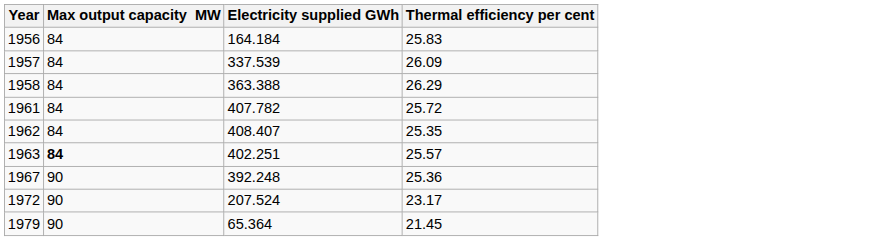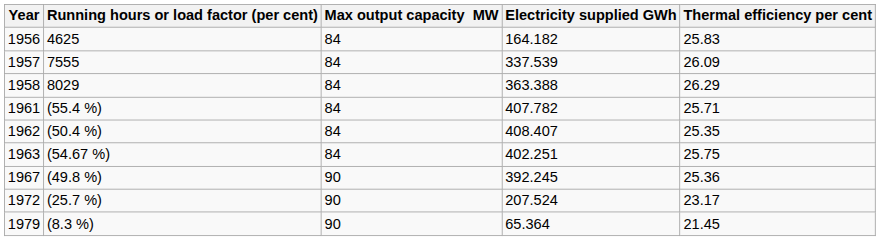+ column: Running hours or load factor (per cent) | 4625 | 7555 | 8029 | (55.4 %) | (50.4 %) | (54.67 %) | (49.8 %) | (25.7 %) | (8.3 %)
1956 | Electricity supplied GWh: 164.184 -> 164.182
1961 | Thermal efficiency per cent: 25.72 -> 25.71
1963 | Max output capacity MW: bold -> normal
1963 | Thermal efficiency per cent: 25.57 -> 25.75
1967 | Electricity supplied GWh: 392.248 -> 392.245
